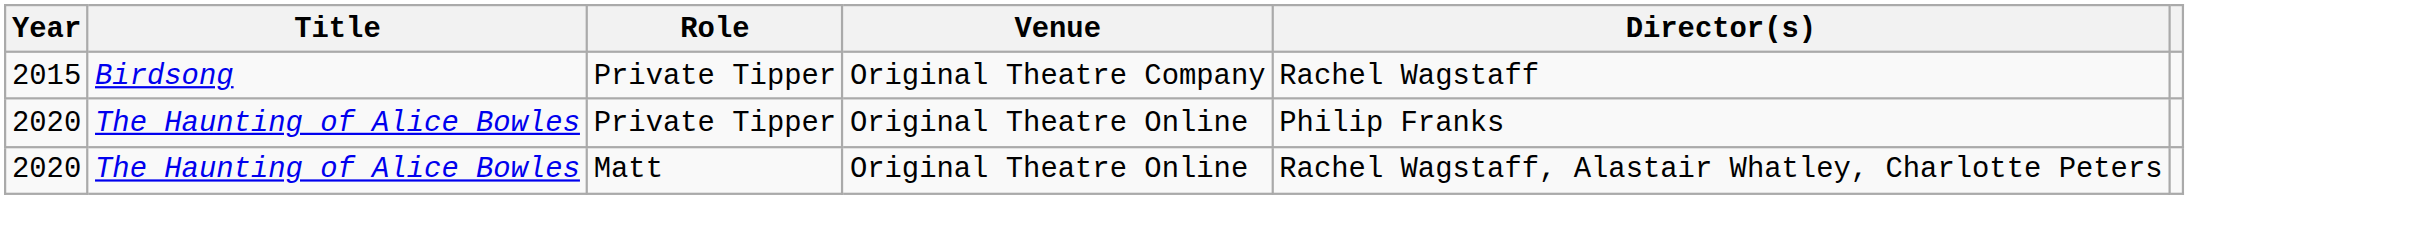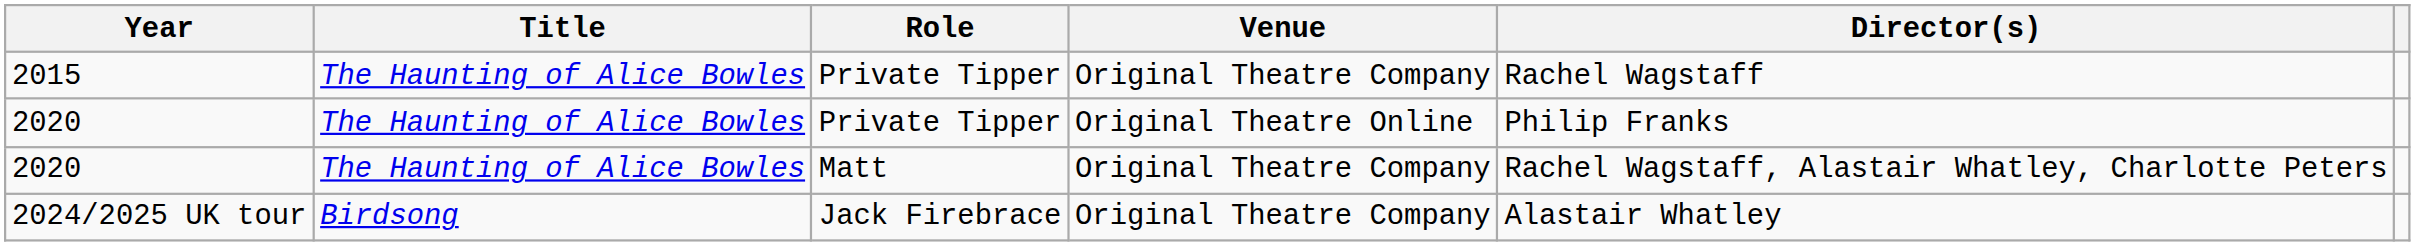2015 | Title: Birdsong -> The Haunting of Alice Bowles
2020 / Matt | Venue: Original Theatre Online -> Original Theatre Company
+ row: 2024/2025 UK tour | Birdsong | Jack Firebrace | Original Theatre Company | Alastair Whatley
